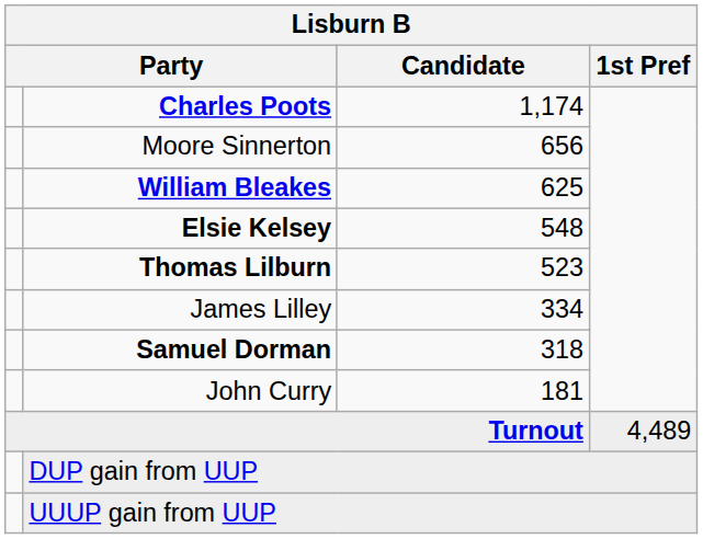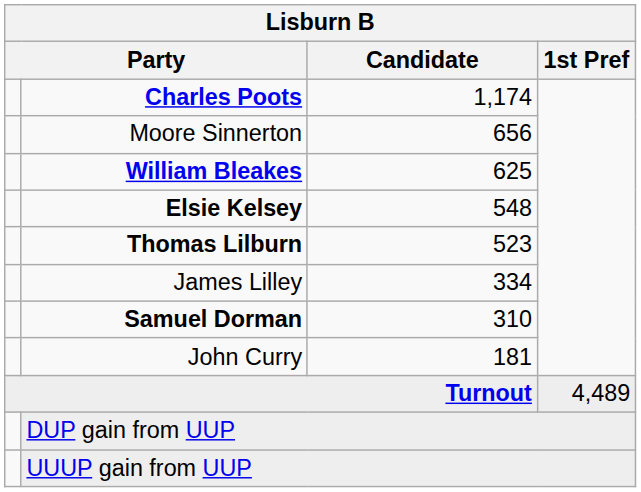Samuel Dorman | Candidate: 318 -> 310
